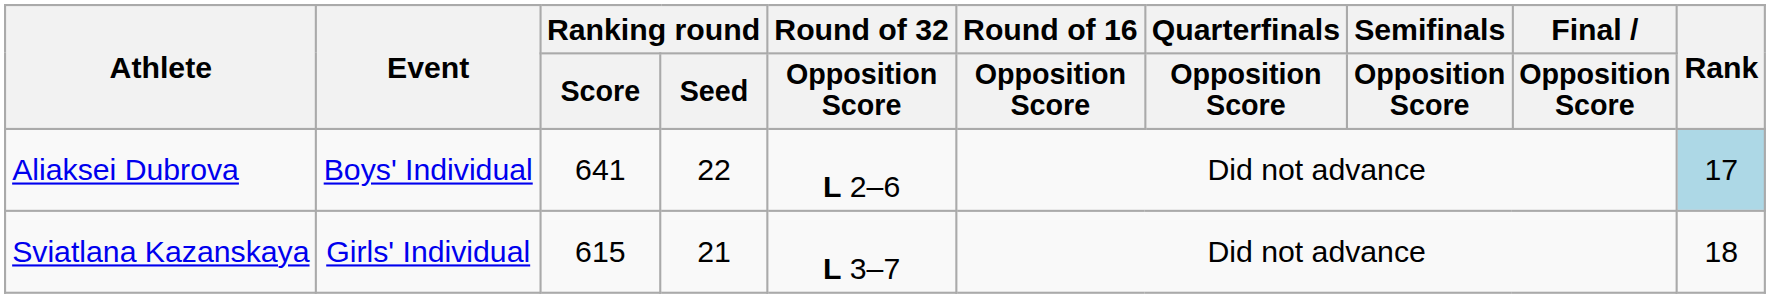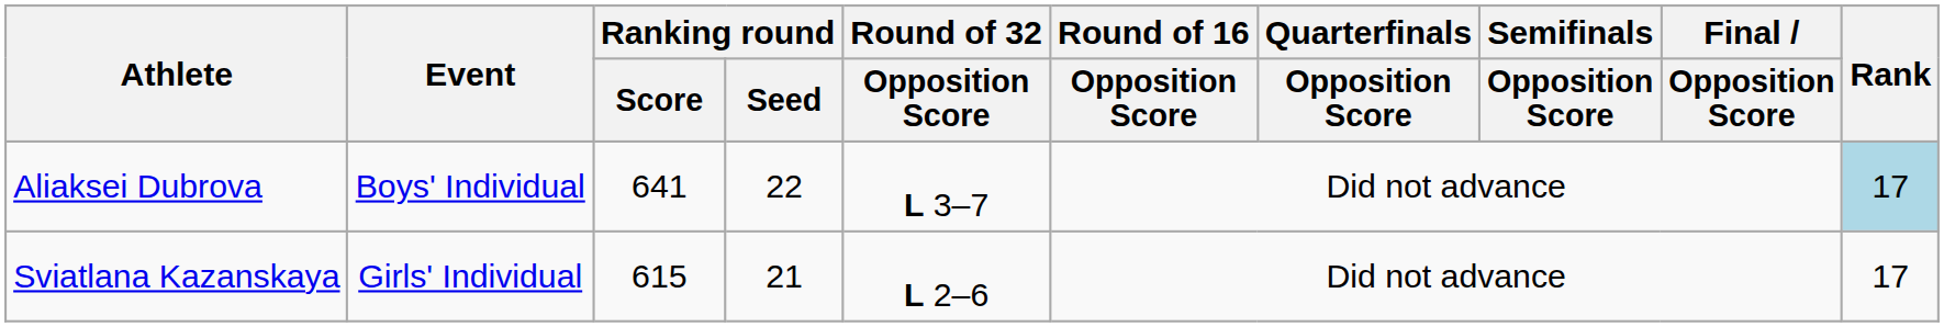Aliaksei Dubrova | Round of 32 / Opposition Score: L 2–6 -> L 3–7
Sviatlana Kazanskaya | Round of 32 / Opposition Score: L 3–7 -> L 2–6
Sviatlana Kazanskaya | Rank: 18 -> 17
